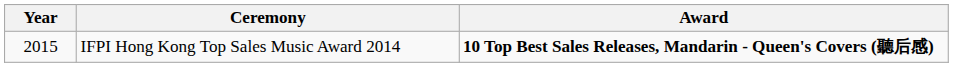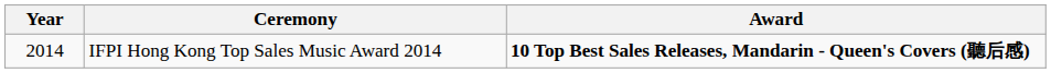IFPI Hong Kong Top Sales Music Award 2014 | Year: 2015 -> 2014
